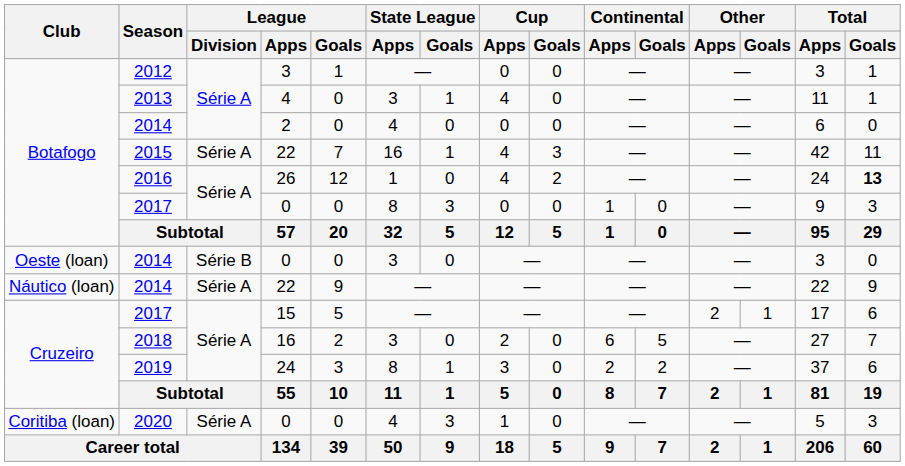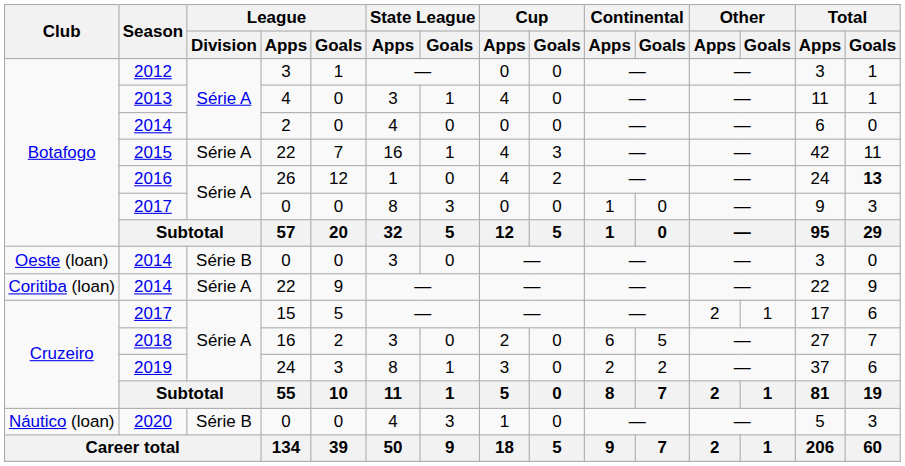2014 / 22 | Club: Náutico (loan) -> Coritiba (loan)
2020 | Club: Coritiba (loan) -> Náutico (loan)
2020 | League / Division: Série A -> Série B
